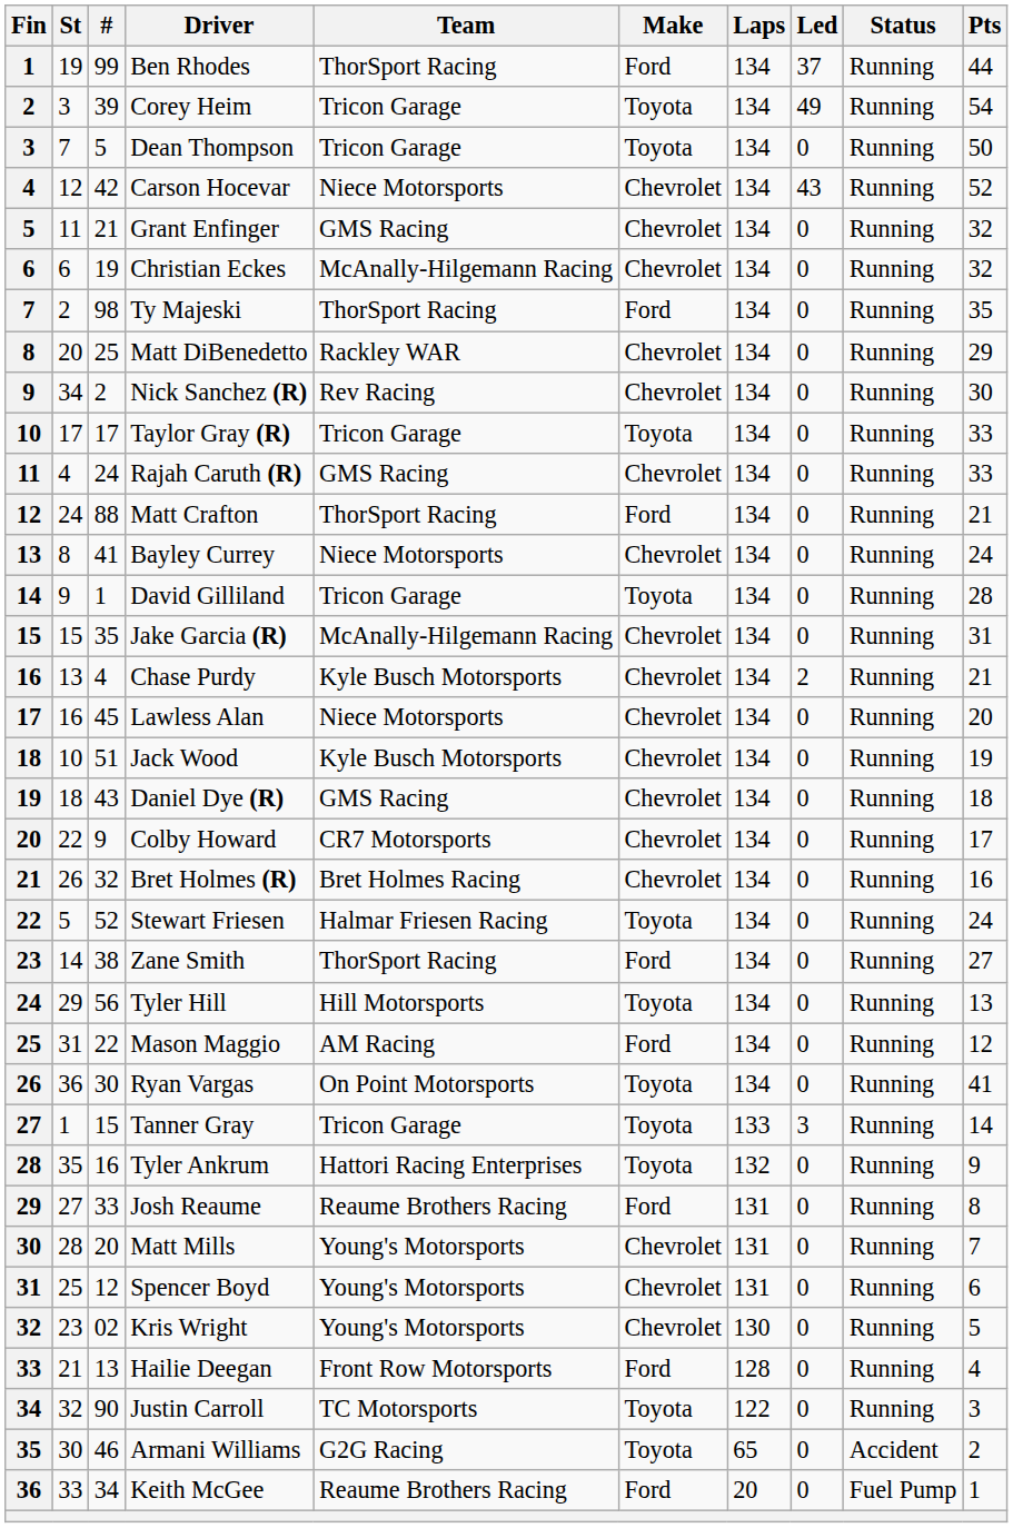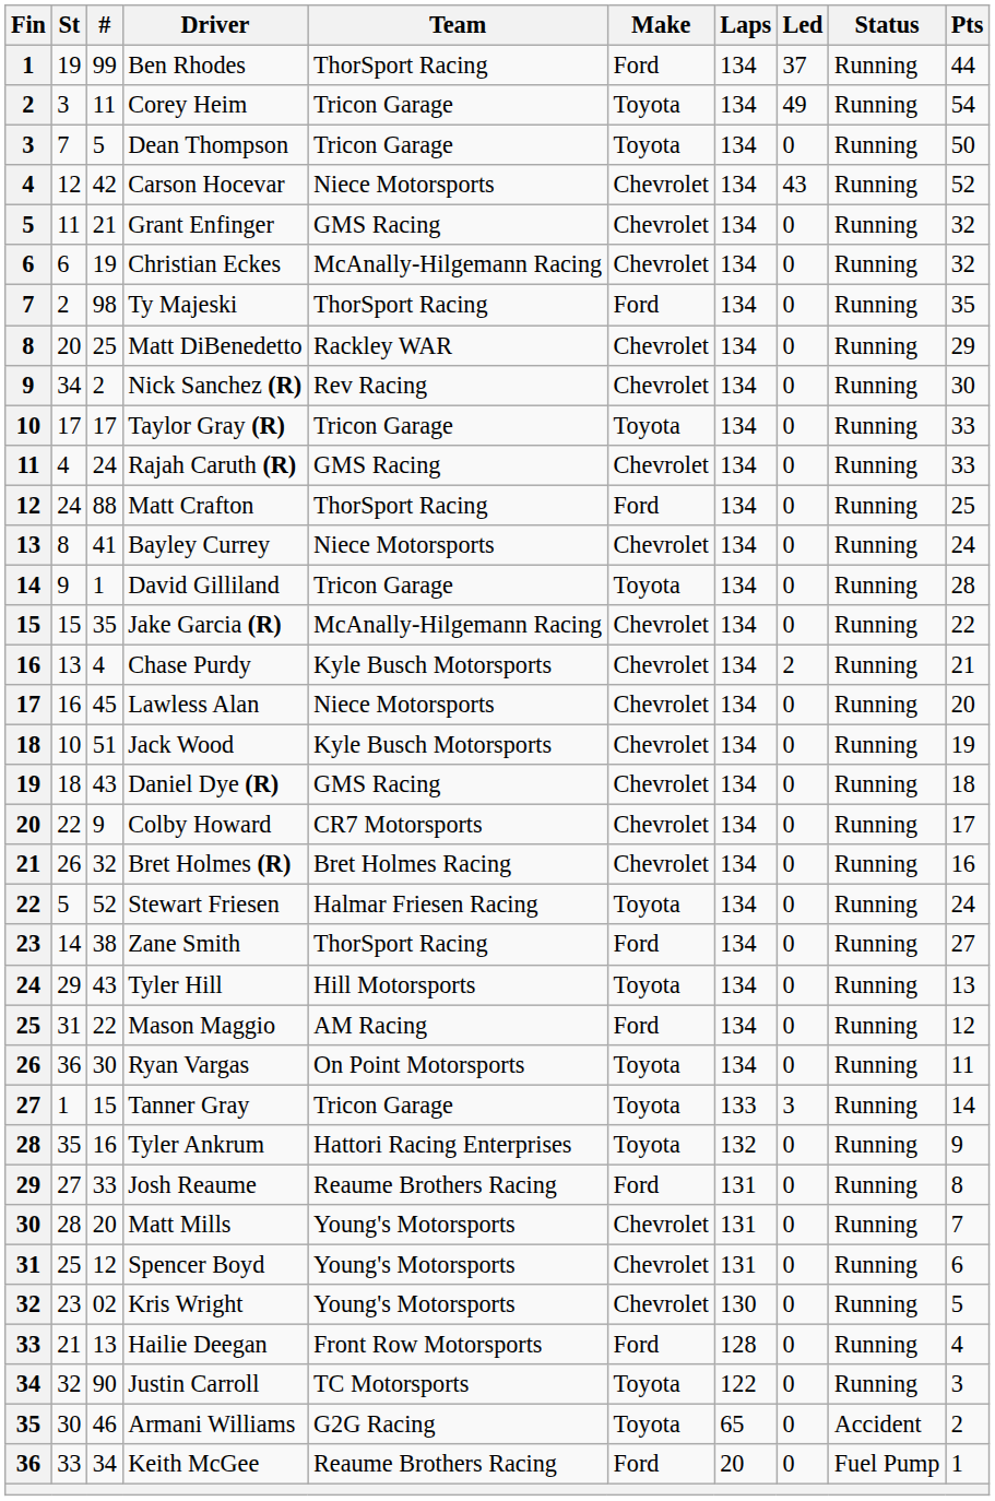Corey Heim | #: 39 -> 11
Matt Crafton | Pts: 21 -> 25
Jake Garcia (R) | Pts: 31 -> 22
Tyler Hill | #: 56 -> 43
Ryan Vargas | Pts: 41 -> 11
